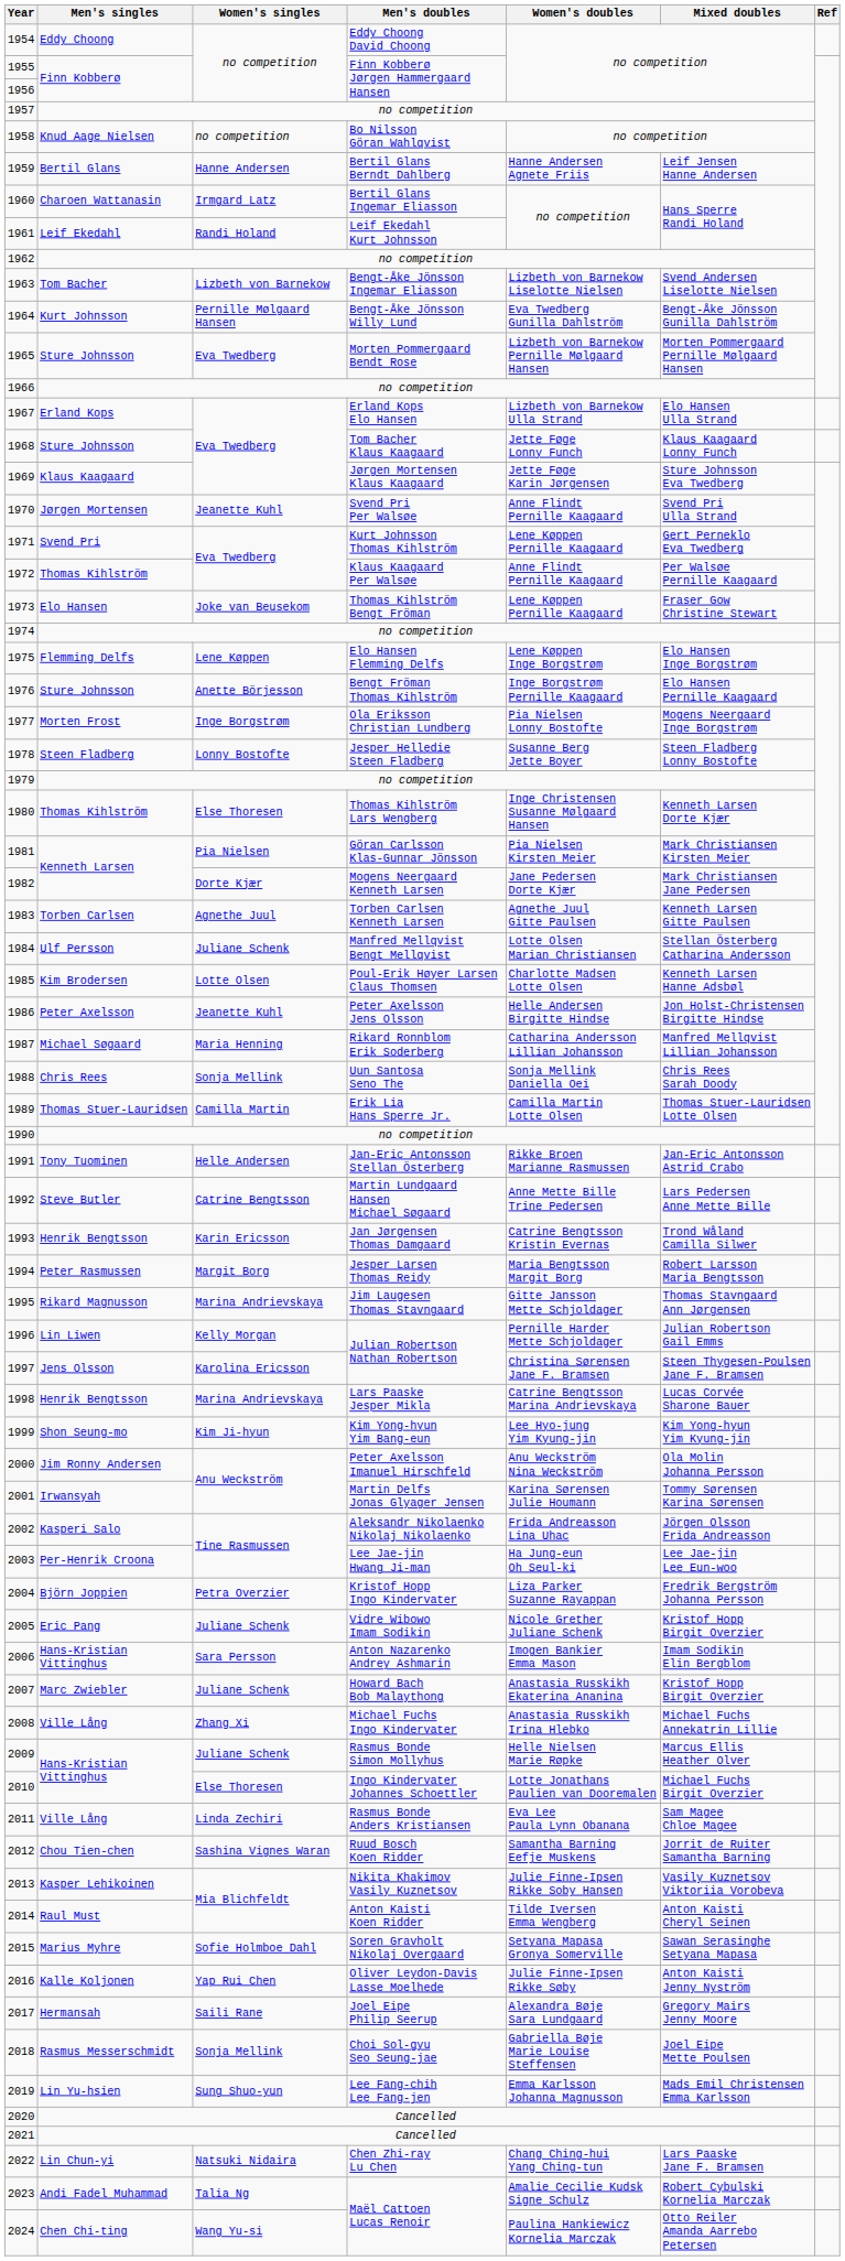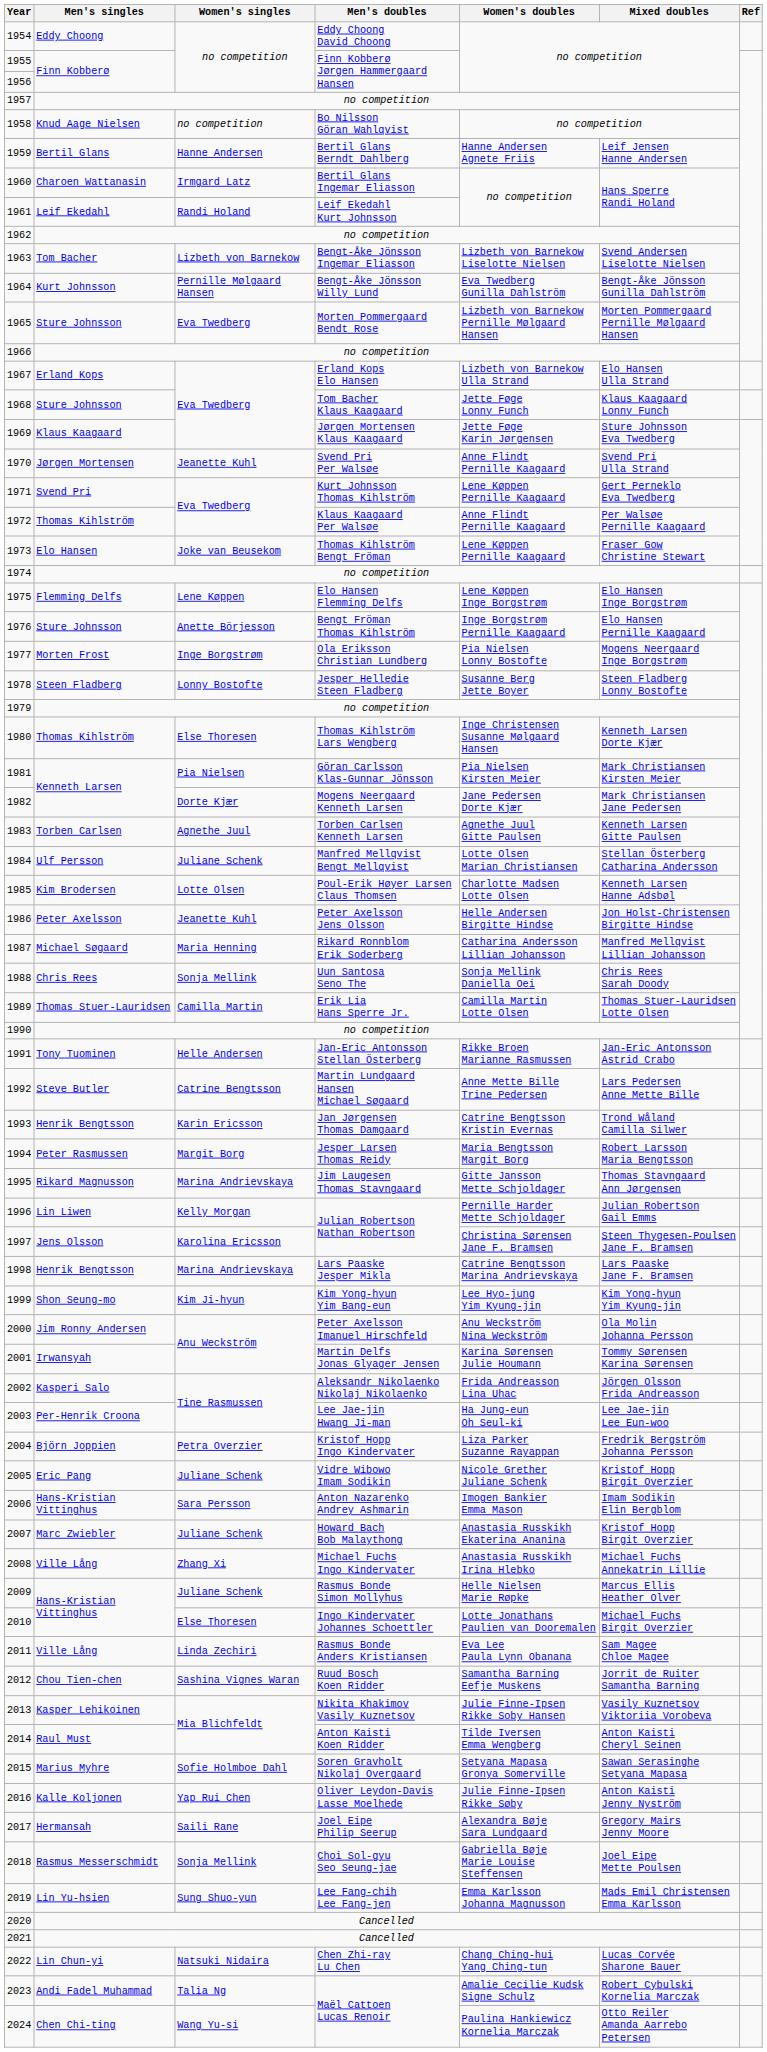1998 | Mixed doubles: Lucas Corvée Sharone Bauer -> Lars Paaske Jane F. Bramsen
2022 | Mixed doubles: Lars Paaske Jane F. Bramsen -> Lucas Corvée Sharone Bauer
